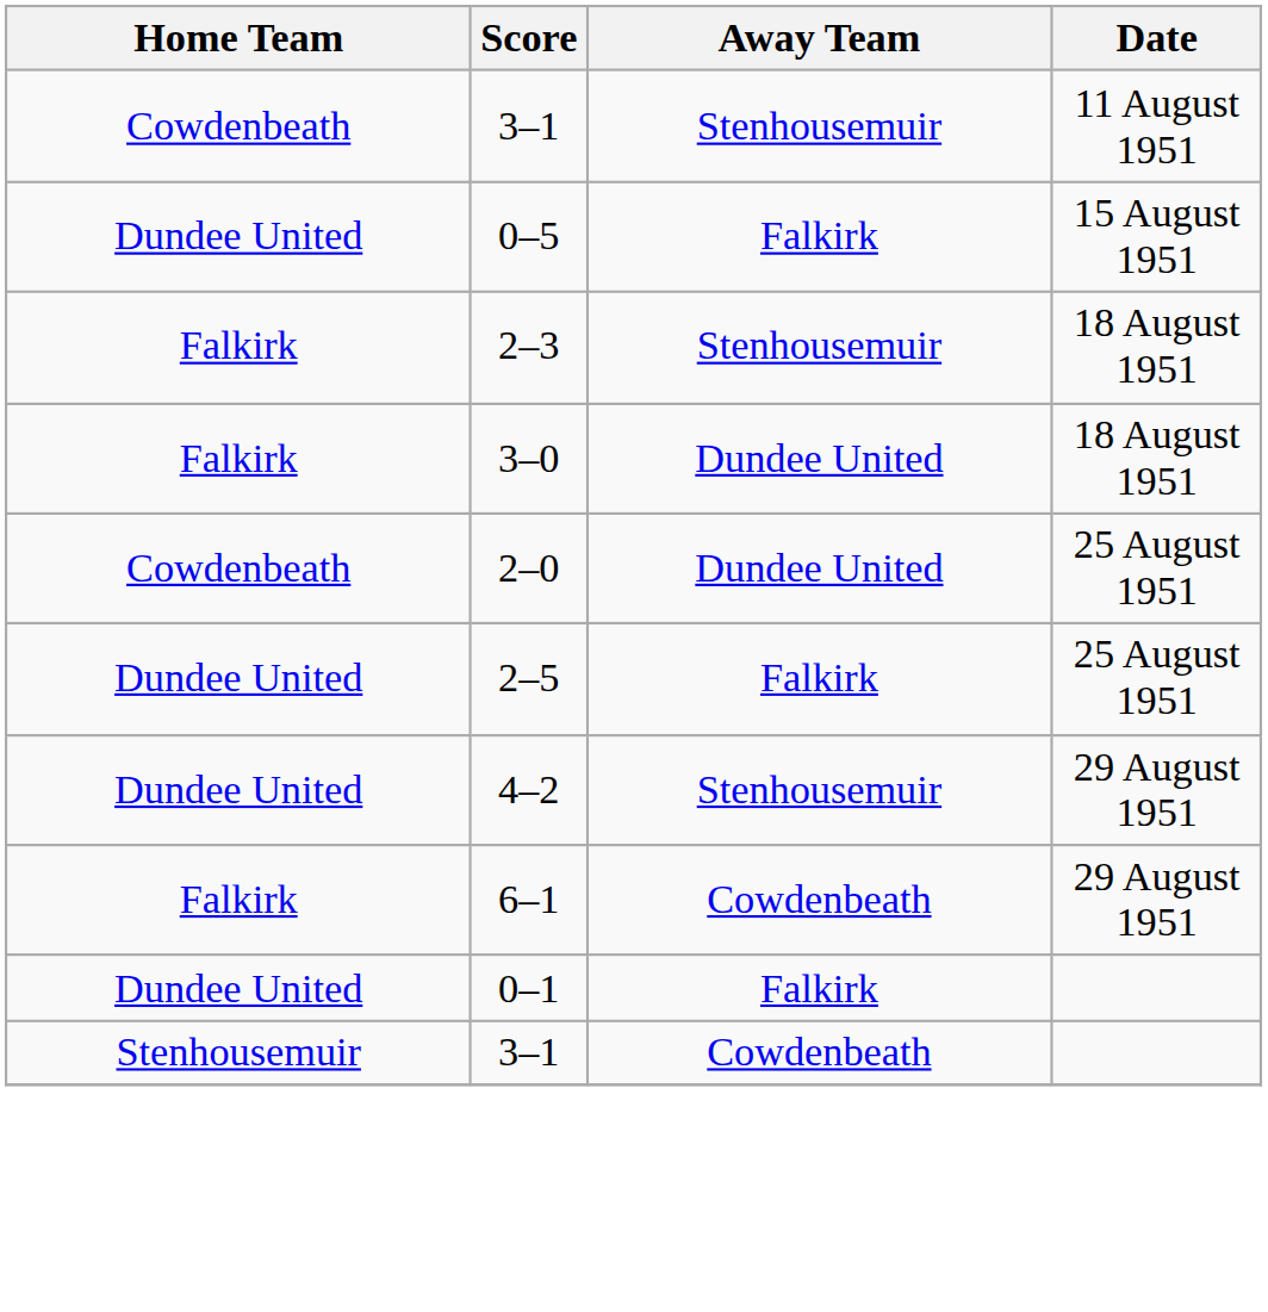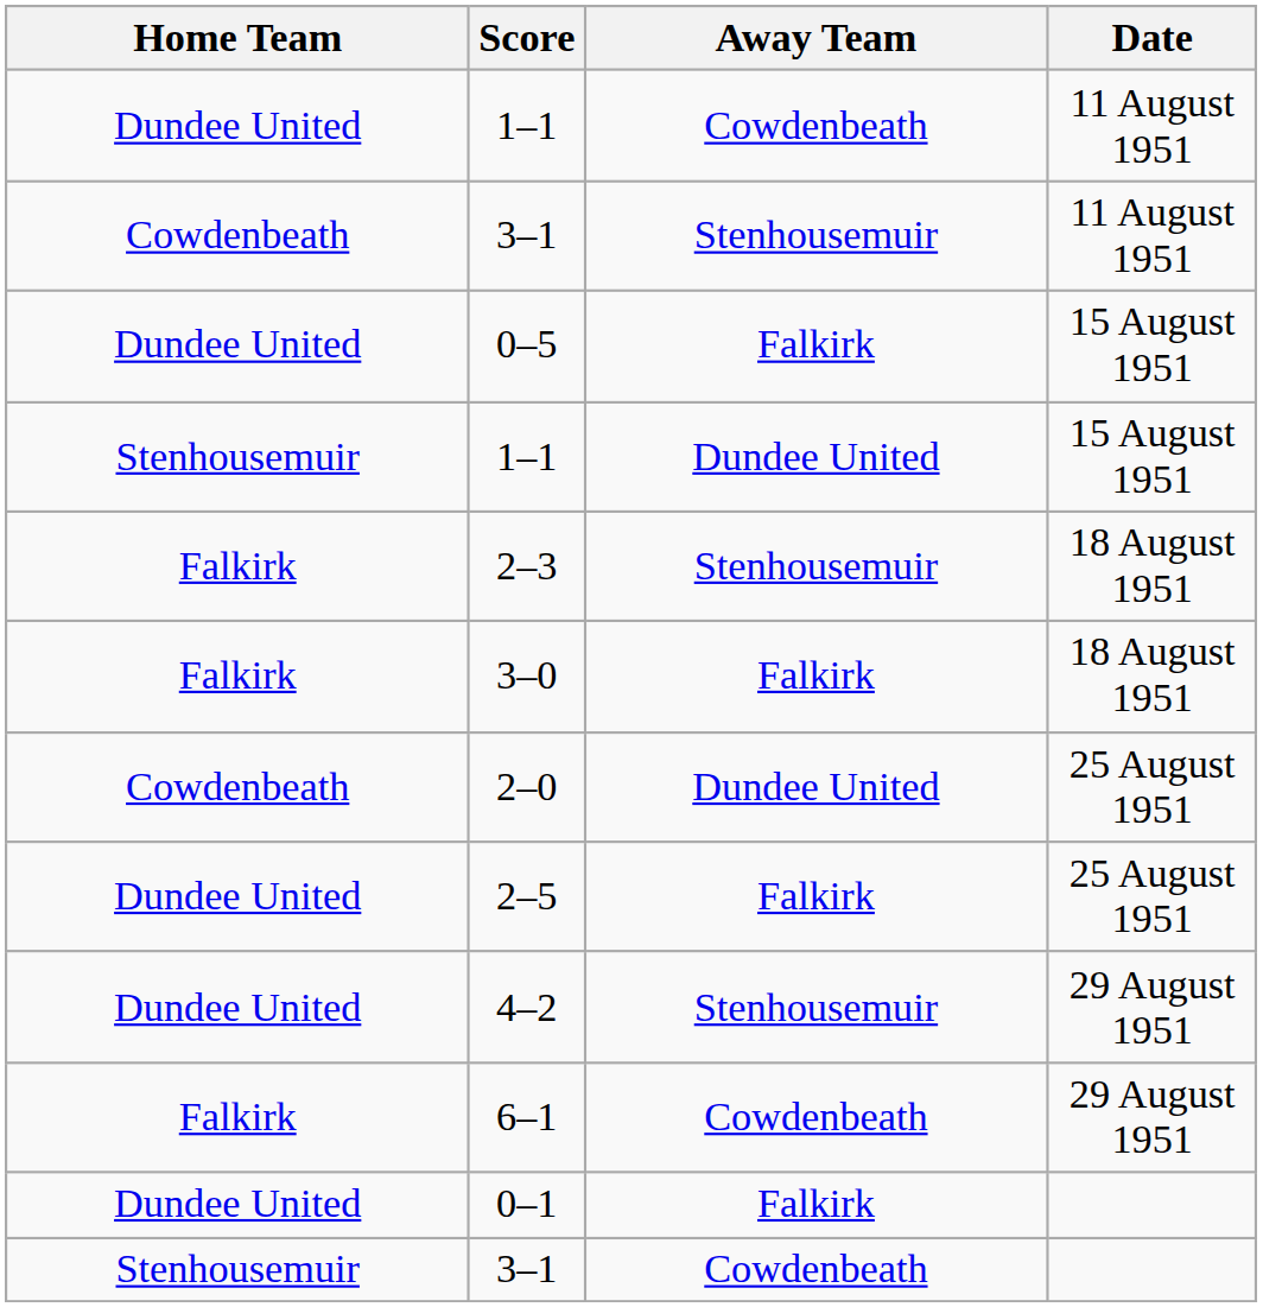+ row: Dundee United | 1–1 | Cowdenbeath | 11 August 1951
+ row: Stenhousemuir | 1–1 | Dundee United | 15 August 1951
3–0 | Away Team: Dundee United -> Falkirk
